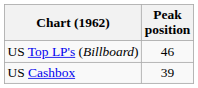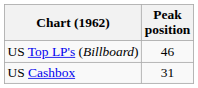US Cashbox | Peak position: 39 -> 31
